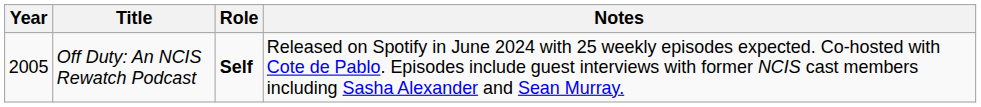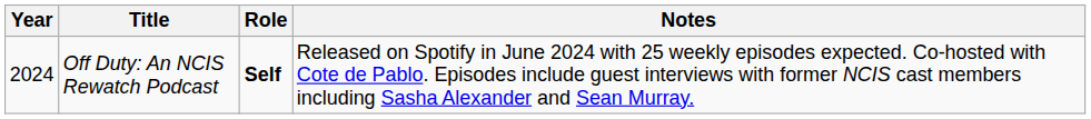Off Duty: An NCIS Rewatch Podcast | Year: 2005 -> 2024
